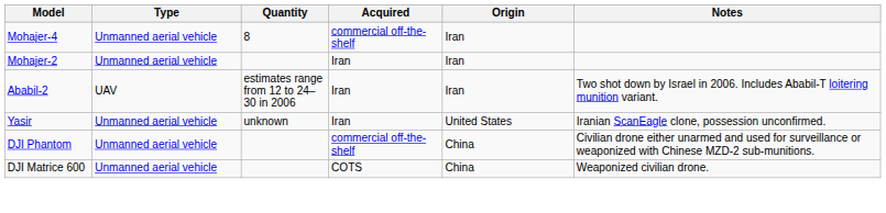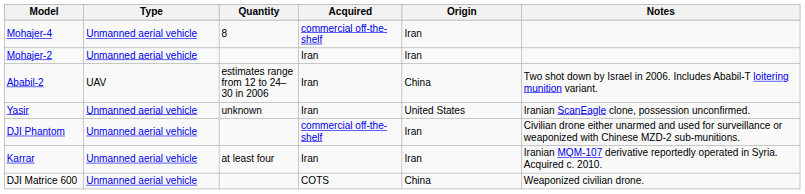Ababil-2 | Origin: Iran -> China
DJI Phantom | Origin: China -> Iran
+ row: Karrar | Unmanned aerial vehicle | at least four | Iran | Iran | Iranian MQM-107 derivative reportedly operated in Syria. Acquired c. 2010.
